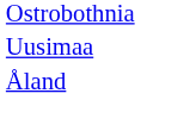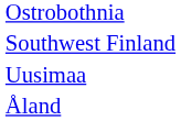+ row: Southwest Finland
